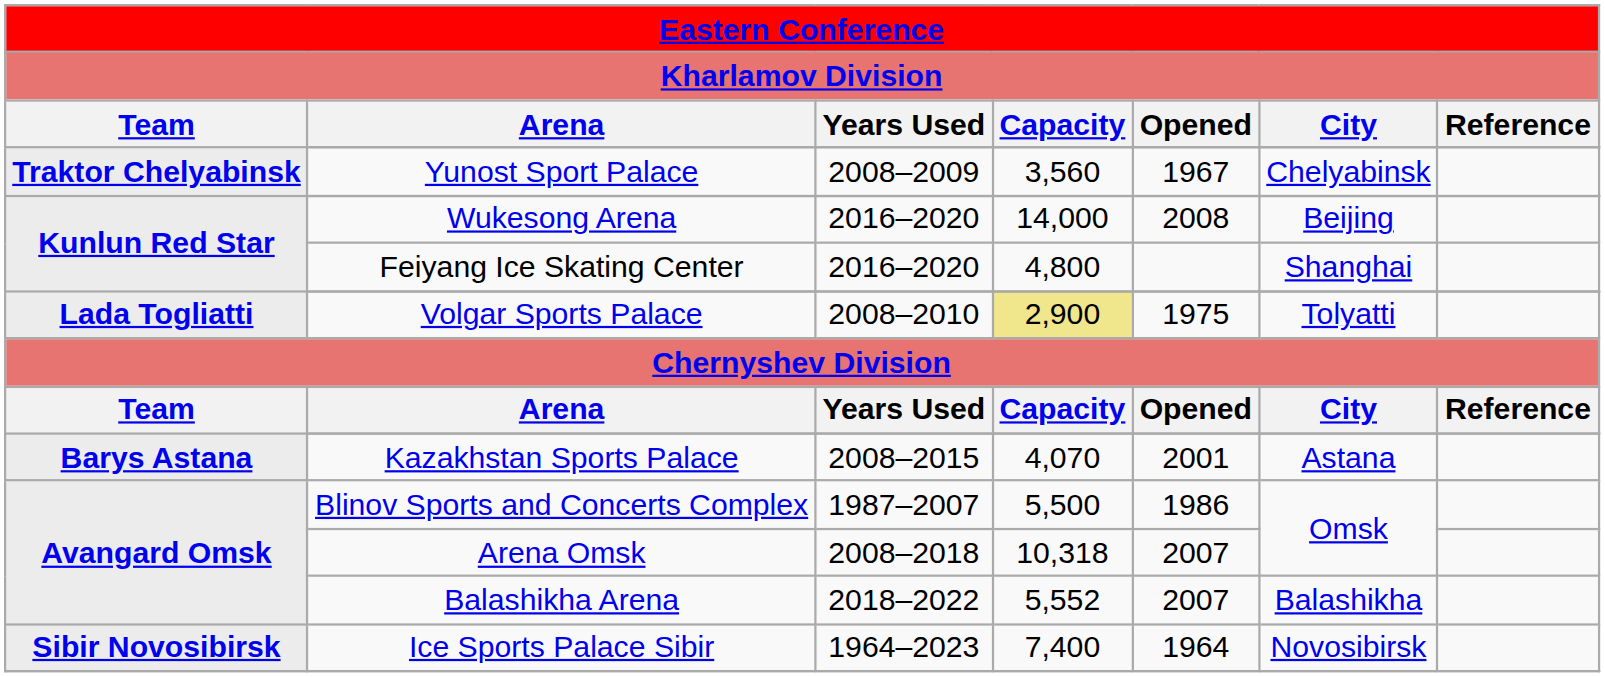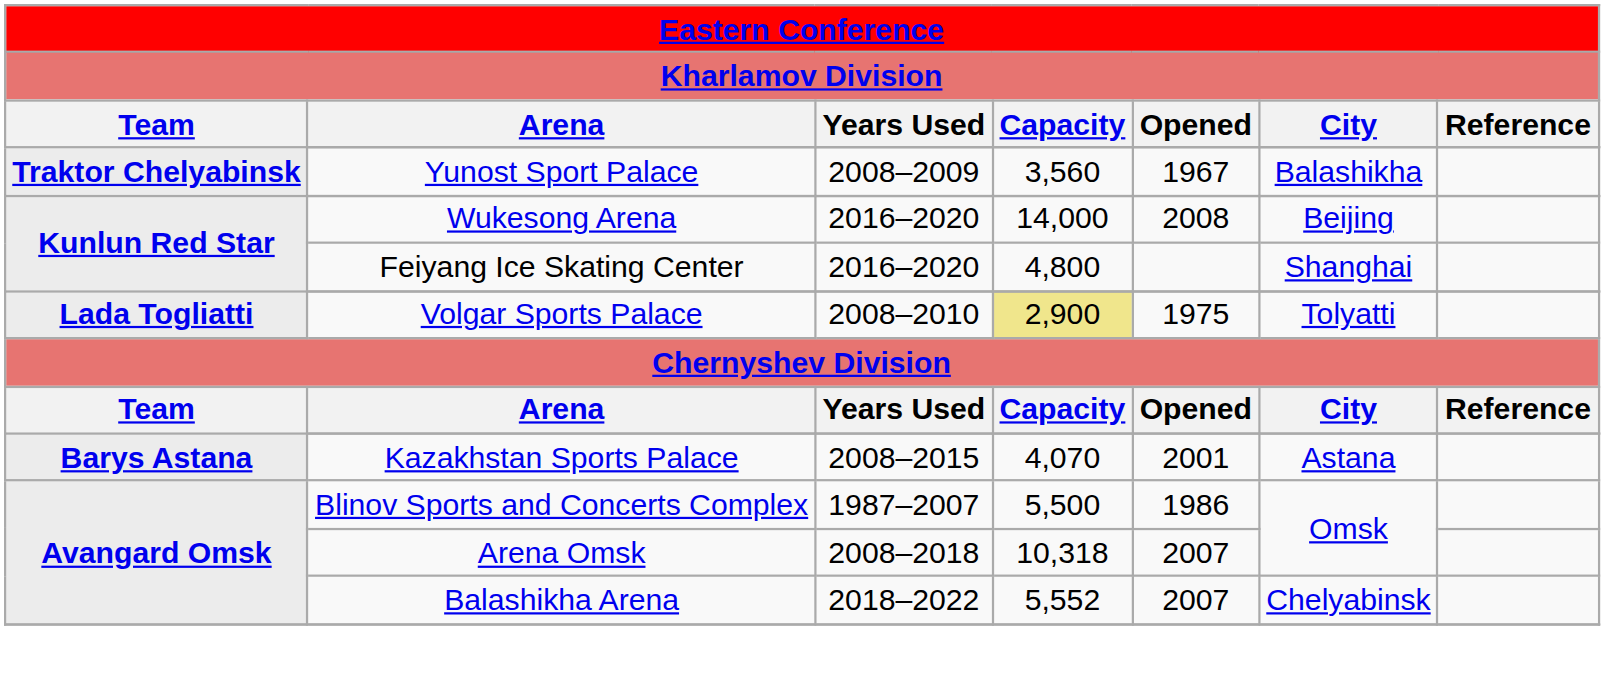Yunost Sport Palace | column 6: Chelyabinsk -> Balashikha
Balashikha Arena | column 6: Balashikha -> Chelyabinsk
- row: Sibir Novosibirsk | Ice Sports Palace Sibir | 1964–2023 | 7,400 | 1964 | Novosibirsk
